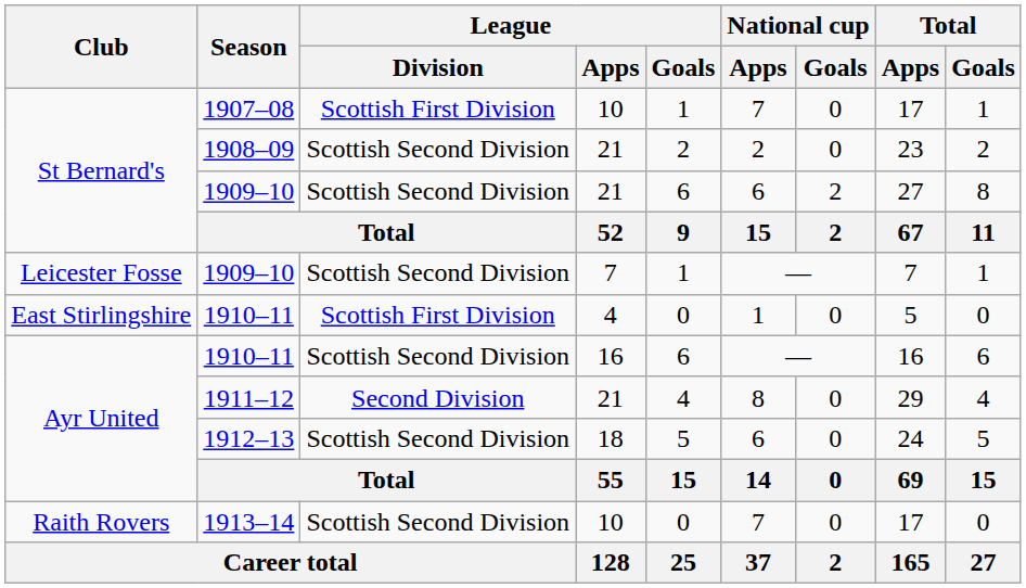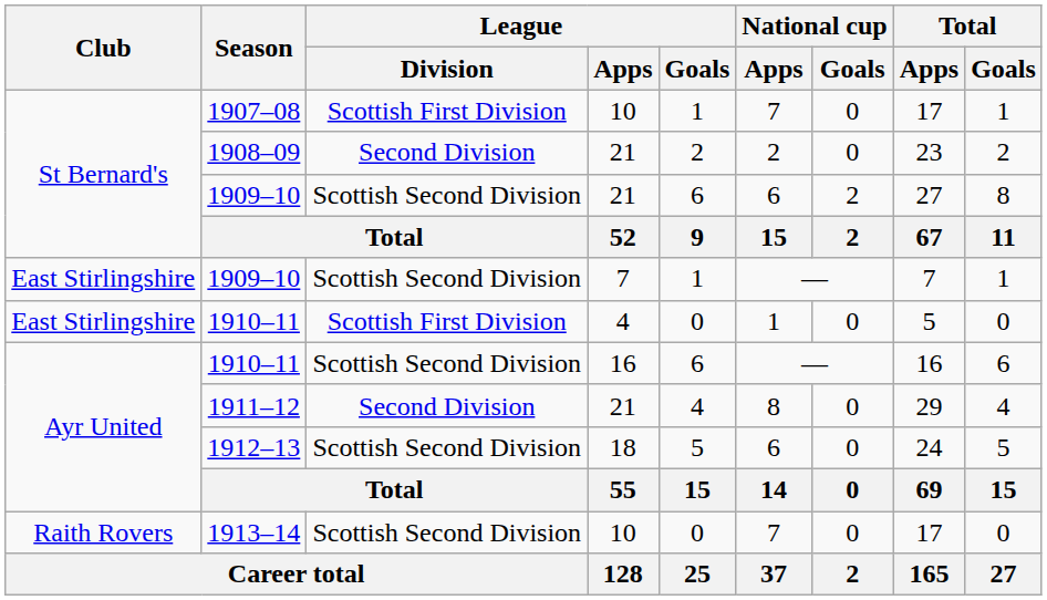1908–09 | League / Division: Scottish Second Division -> Second Division
1909–10 / 7 | Club: Leicester Fosse -> East Stirlingshire
